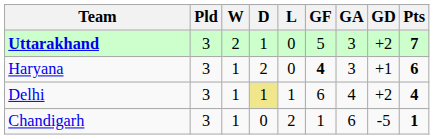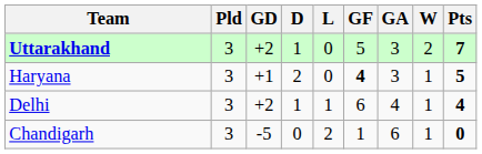columns swapped: W <-> GD
Haryana | Pts: 6 -> 5
Delhi | D: khaki background -> no background
Chandigarh | Pts: 1 -> 0
